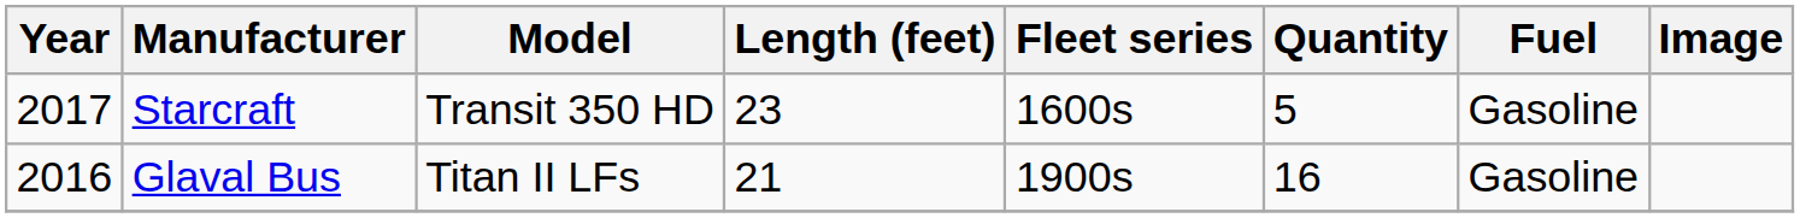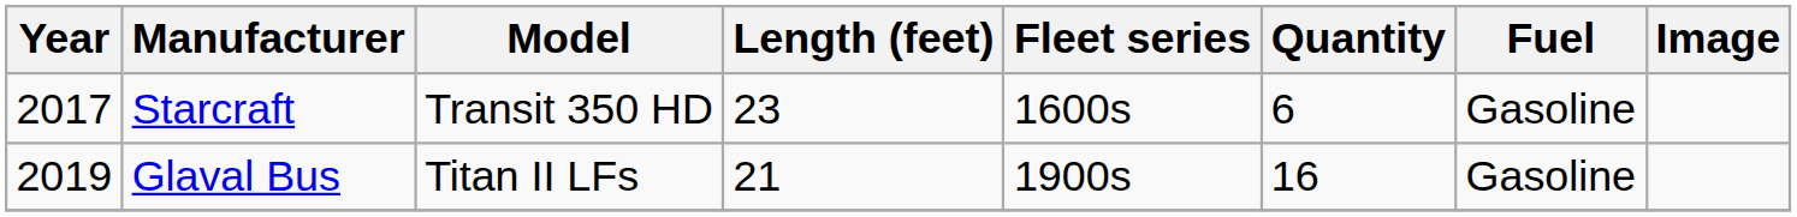Starcraft | Quantity: 5 -> 6
Glaval Bus | Year: 2016 -> 2019
